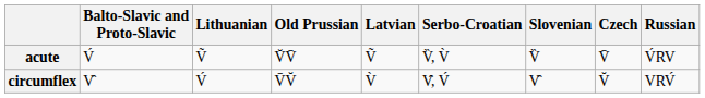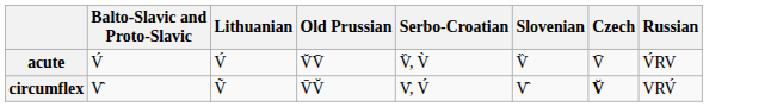- column: Latvian | Ṽ | V̀
acute | Lithuanian: Ṽ -> V́
circumflex | Lithuanian: V́ -> Ṽ
circumflex | Czech: normal -> bold
